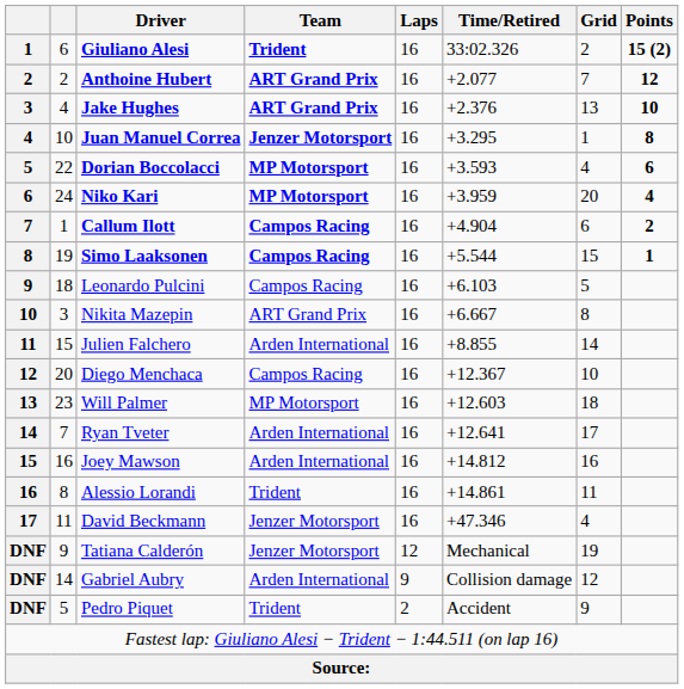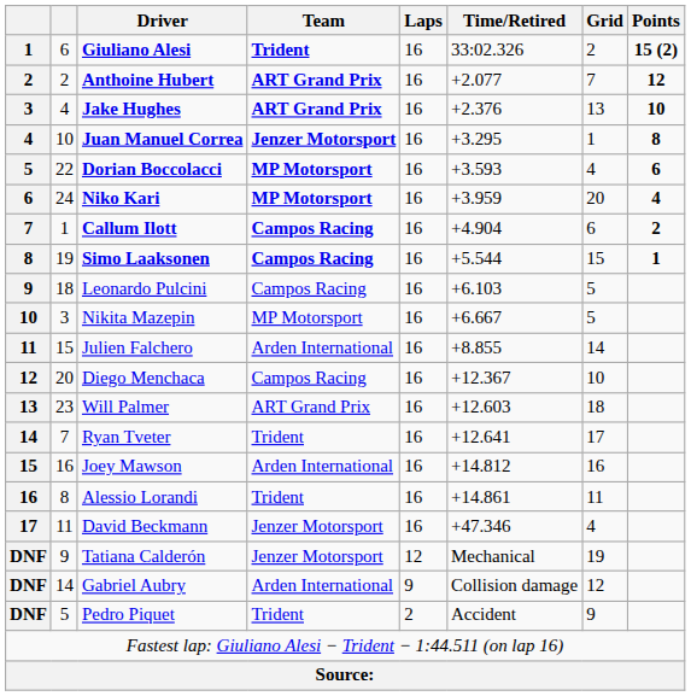Nikita Mazepin | Team: ART Grand Prix -> MP Motorsport
Nikita Mazepin | Grid: 8 -> 5
Will Palmer | Team: MP Motorsport -> ART Grand Prix
Ryan Tveter | Team: Arden International -> Trident
